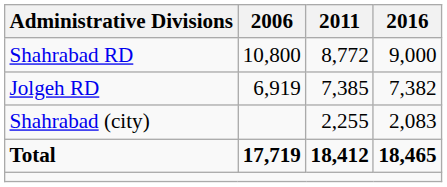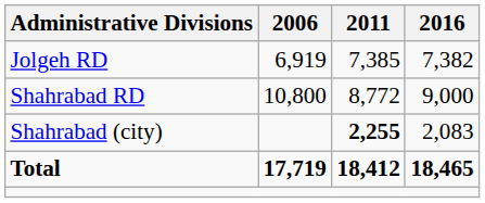rows swapped: Jolgeh RD <-> Shahrabad RD
Shahrabad (city) | 2011: normal -> bold
